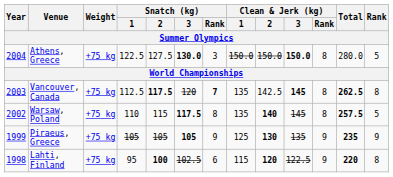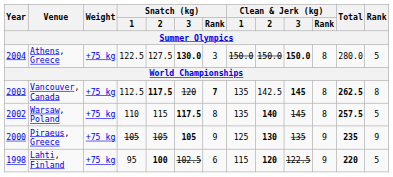Piraeus, Greece | Year: 1999 -> 2000
Lahti, Finland | Rank: 8 -> 5
